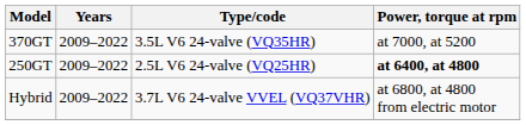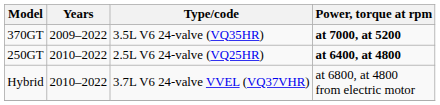370GT | Power, torque at rpm: normal -> bold
250GT | Years: 2009–2022 -> 2010–2022
Hybrid | Years: 2009–2022 -> 2010–2022
